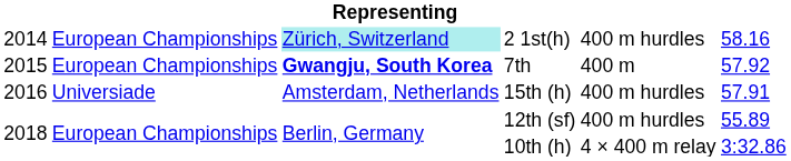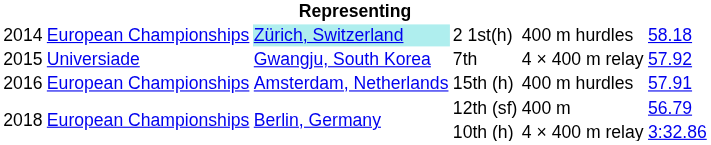2 1st(h) | column 6: 58.16 -> 58.18
7th | column 2: European Championships -> Universiade
7th | column 3: bold -> normal
7th | column 5: 400 m -> 4 × 400 m relay
15th (h) | column 2: Universiade -> European Championships
12th (sf) | column 5: 400 m hurdles -> 400 m
12th (sf) | column 6: 55.89 -> 56.79
